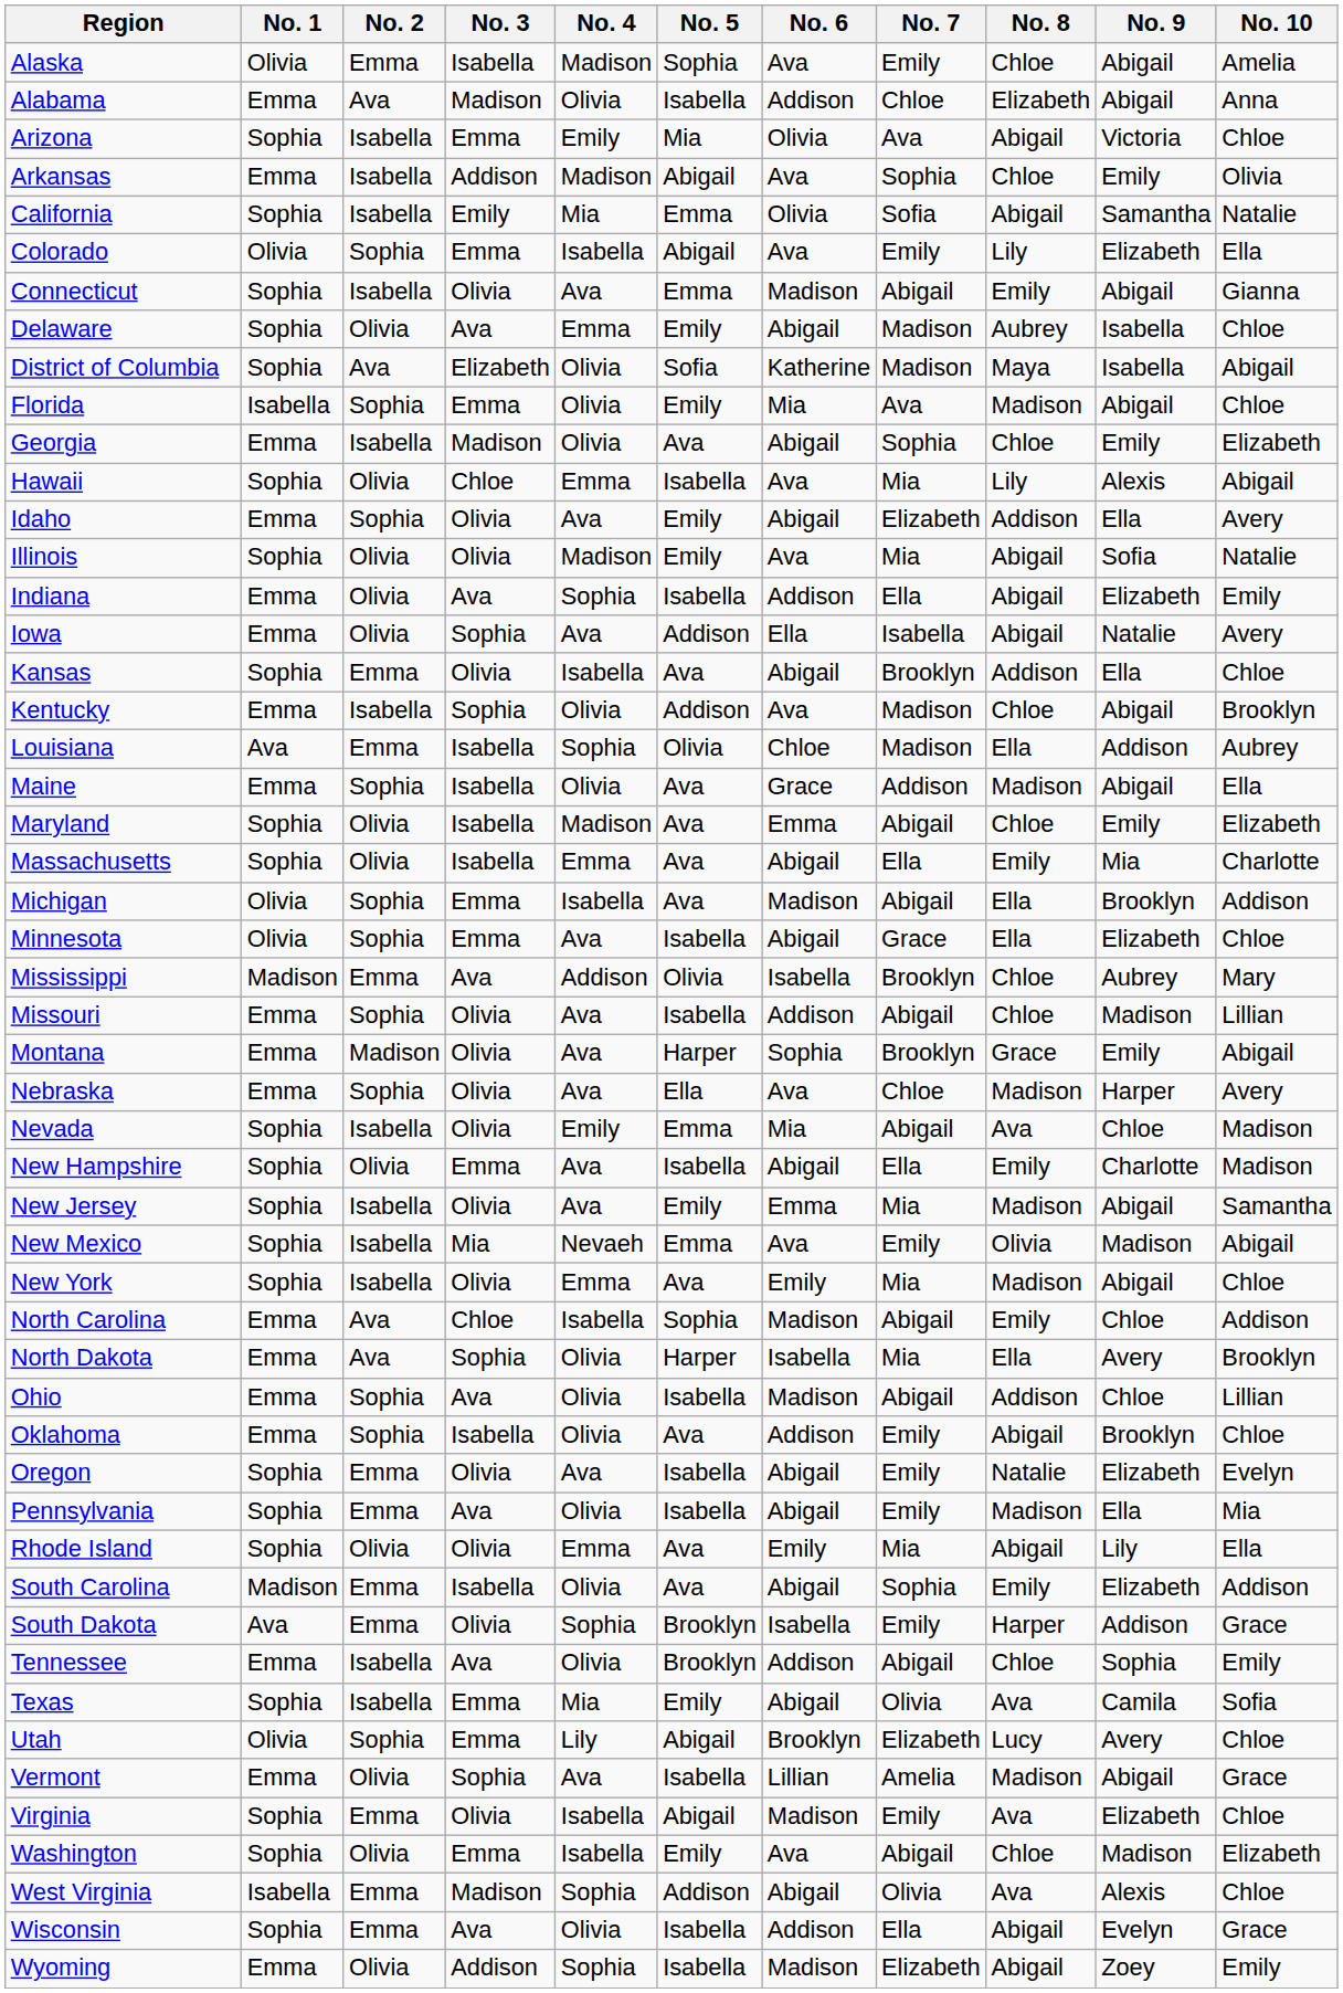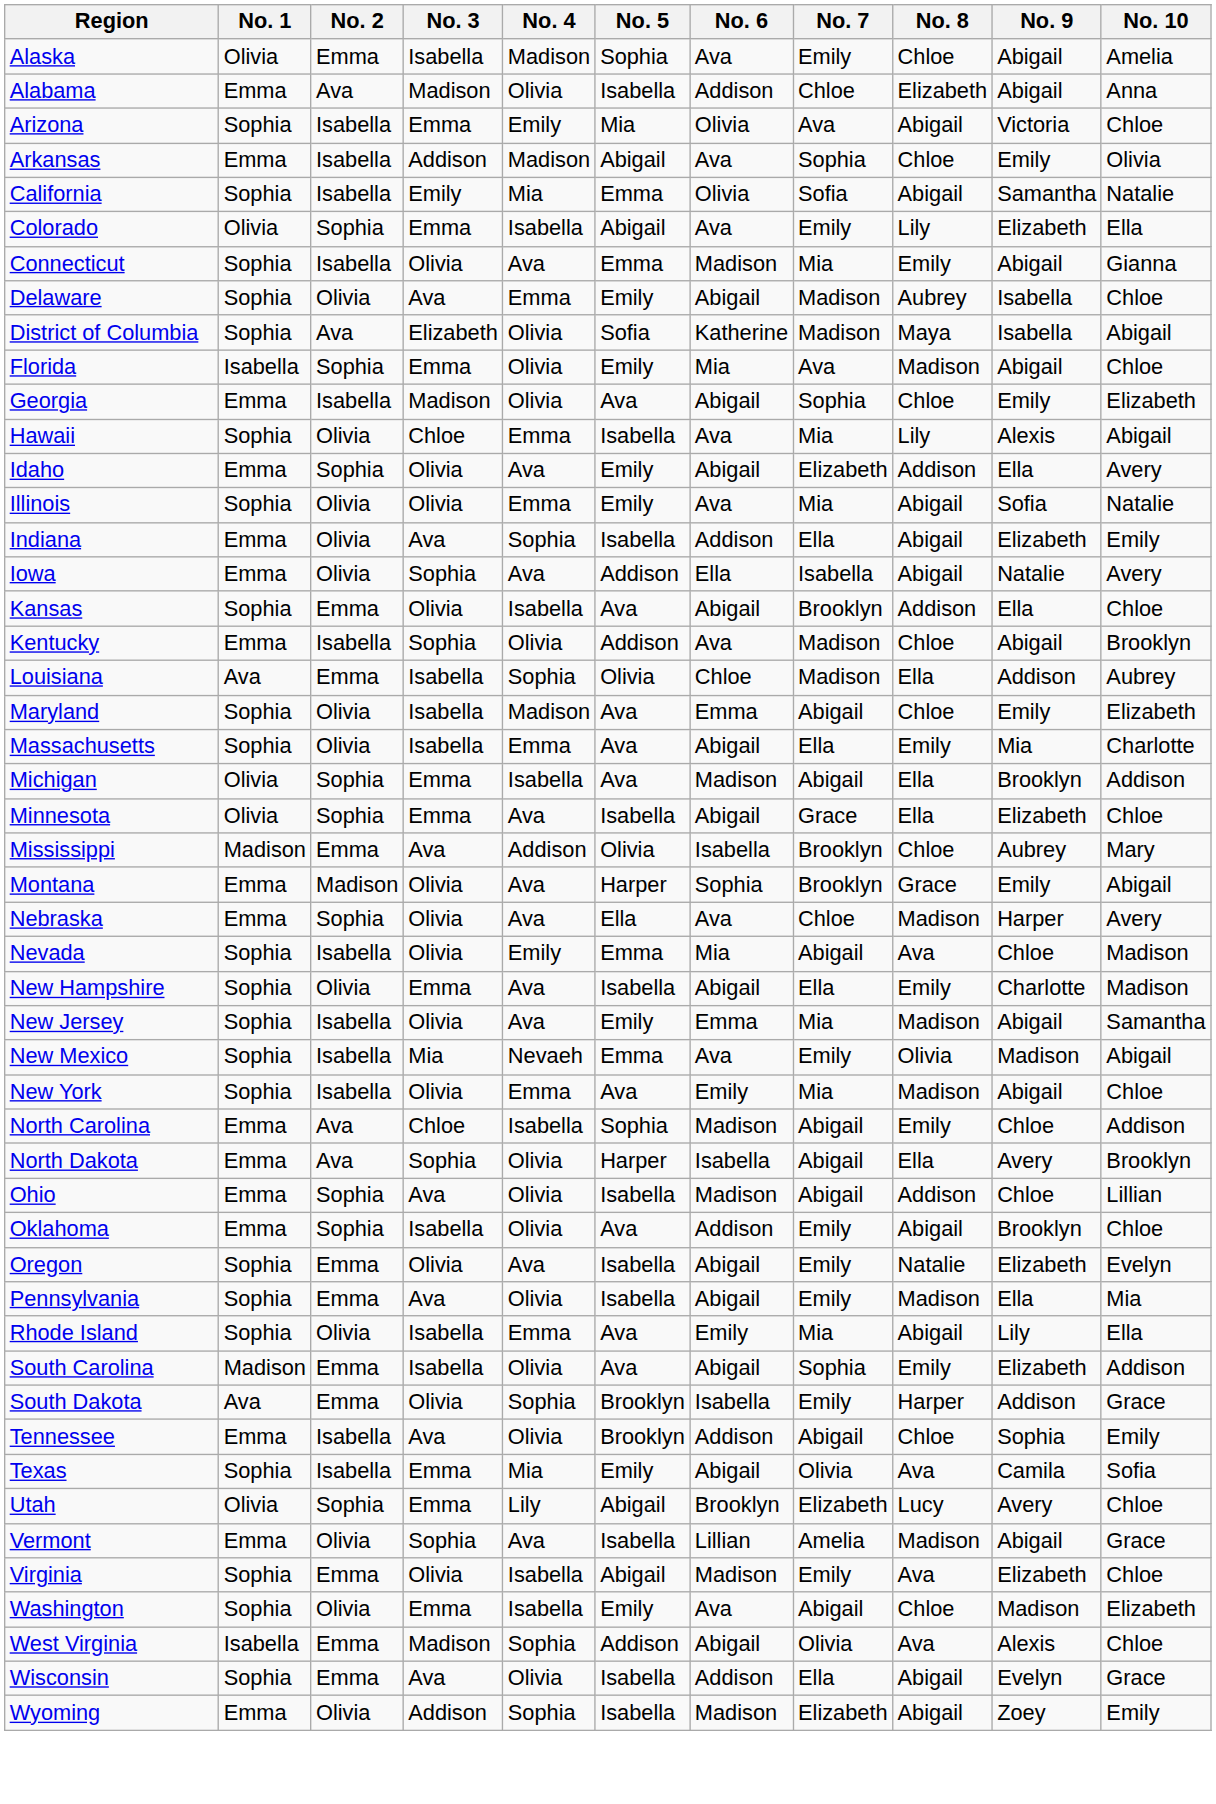Connecticut | No. 7: Abigail -> Mia
Illinois | No. 4: Madison -> Emma
- row: Maine | Emma | Sophia | Isabella | Olivia | Ava | Grace | Addison | Madison | Abigail | Ella
- row: Missouri | Emma | Sophia | Olivia | Ava | Isabella | Addison | Abigail | Chloe | Madison | Lillian
North Dakota | No. 7: Mia -> Abigail
Rhode Island | No. 3: Olivia -> Isabella
